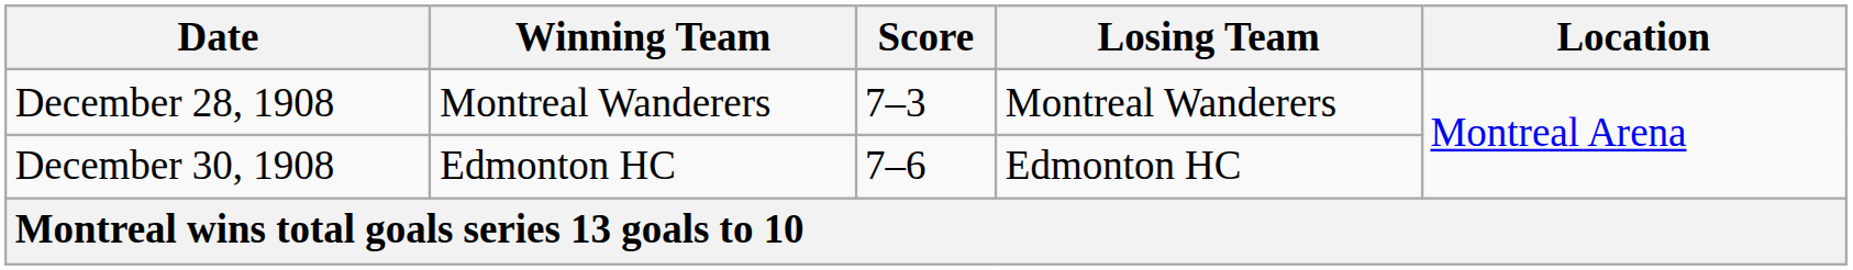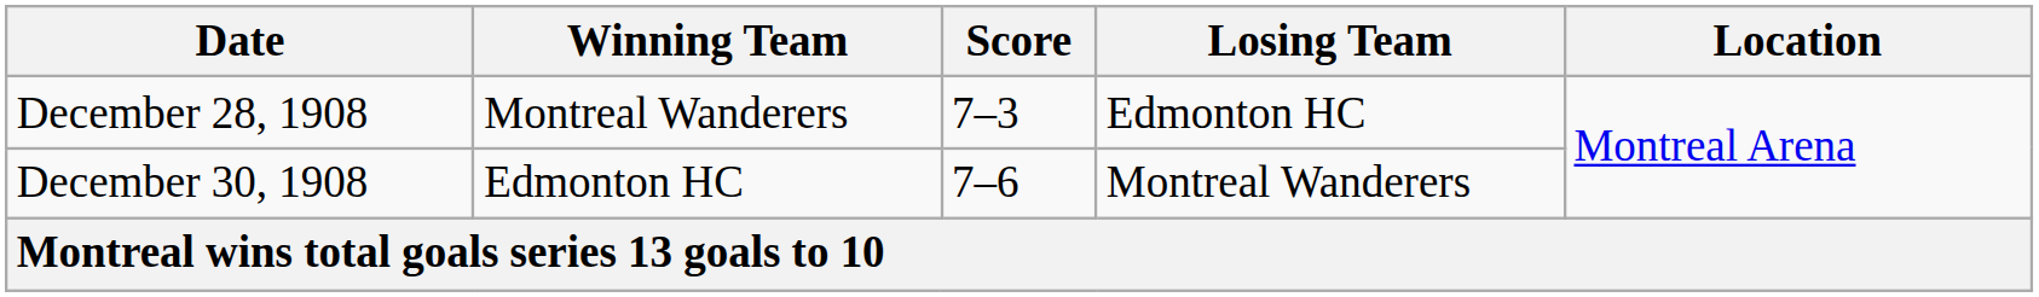December 28, 1908 | Losing Team: Montreal Wanderers -> Edmonton HC
December 30, 1908 | Losing Team: Edmonton HC -> Montreal Wanderers
